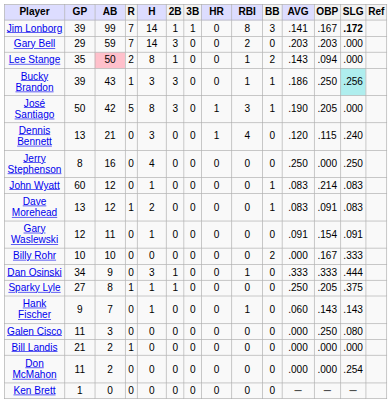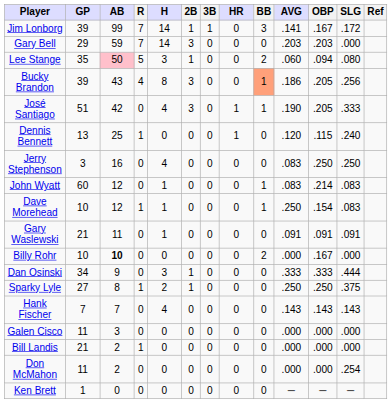- column: RBI | 8 | 2 | 1 | 1 | 3 | 4 | 0 | 0 | 0 | 0 | 0 | 1 | 0 | 1 | 0 | 0 | 0 | 0
Jim Lonborg | SLG: bold -> normal
Lee Stange | R: 2 -> 5
Lee Stange | H: 8 -> 3
Lee Stange | AVG: .143 -> .060
Lee Stange | SLG: .000 -> .080
Bucky Brandon | R: 1 -> 4
Bucky Brandon | H: 3 -> 8
Bucky Brandon | BB: no background -> lightsalmon background
Bucky Brandon | OBP: .250 -> .205
Bucky Brandon | SLG: paleturquoise background -> no background
José Santiago | GP: 50 -> 51
José Santiago | R: 5 -> 0
José Santiago | H: 8 -> 4
José Santiago | SLG: .000 -> .333
Dennis Bennett | AB: 21 -> 25
Dennis Bennett | R: 0 -> 1
Dennis Bennett | H: 3 -> 0
Jerry Stephenson | GP: 8 -> 3
Jerry Stephenson | AVG: .250 -> .083
Jerry Stephenson | OBP: .000 -> .250
Dave Morehead | GP: 13 -> 10
Dave Morehead | H: 2 -> 1
Dave Morehead | AVG: .083 -> .250
Dave Morehead | OBP: .091 -> .154
Gary Waslewski | GP: 12 -> 21
Gary Waslewski | OBP: .154 -> .091
Billy Rohr | AB: normal -> bold
Billy Rohr | SLG: .333 -> .000
Sparky Lyle | H: 1 -> 2
Sparky Lyle | OBP: .205 -> .250
Hank Fischer | GP: 9 -> 7
Hank Fischer | H: 1 -> 4
Hank Fischer | AVG: .060 -> .143
Galen Cisco | OBP: .250 -> .000
Galen Cisco | SLG: .080 -> .000
